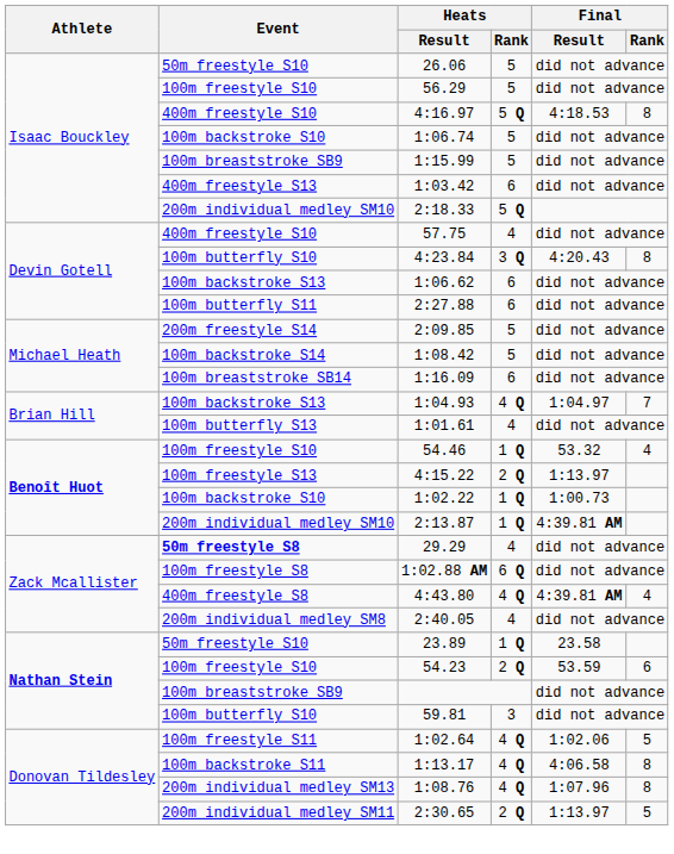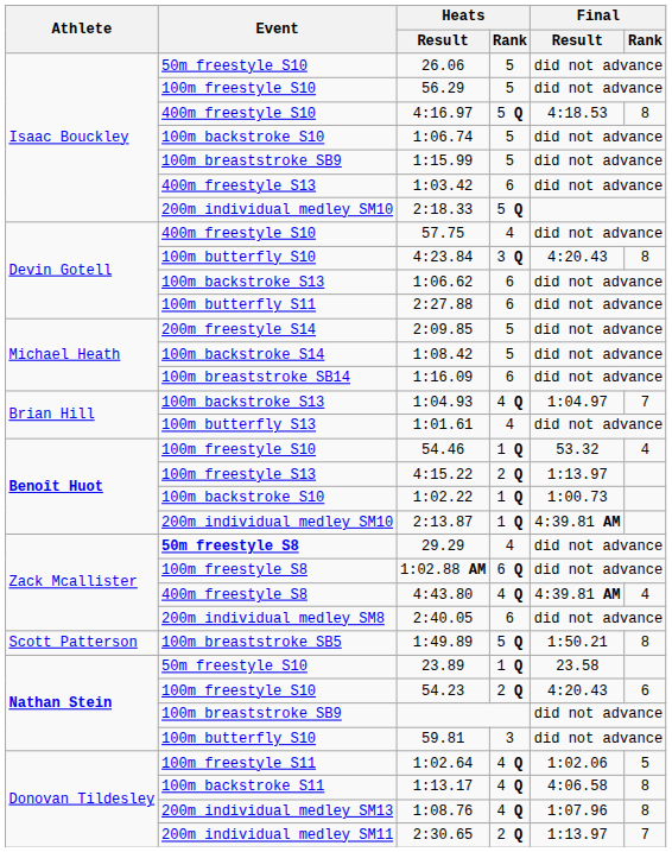2:40.05 | Heats / Rank: 4 -> 6
+ row: Scott Patterson | 100m breaststroke SB5 | 1:49.89 | 5 Q | 1:50.21 | 8
54.23 | Final / Result: 53.59 -> 4:20.43
2:30.65 | Final / Rank: 5 -> 7
